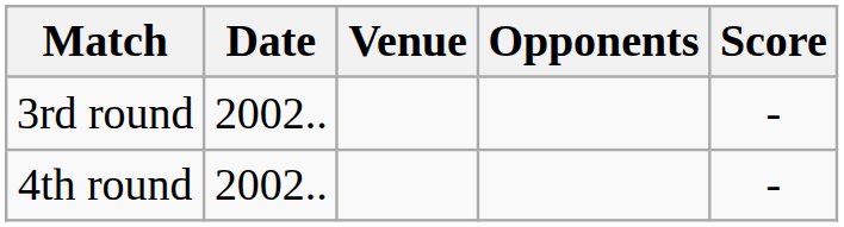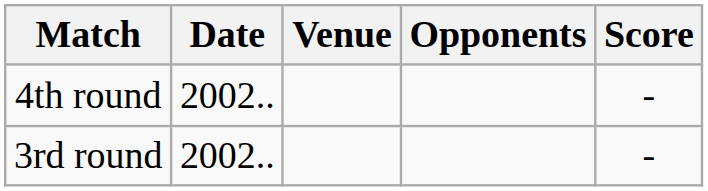rows swapped: 3rd round <-> 4th round
